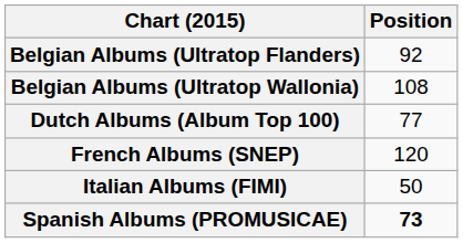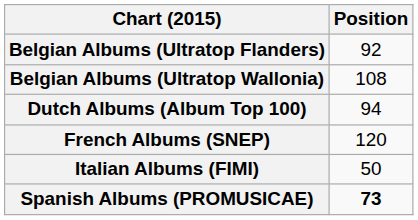Dutch Albums (Album Top 100) | Position: 77 -> 94
